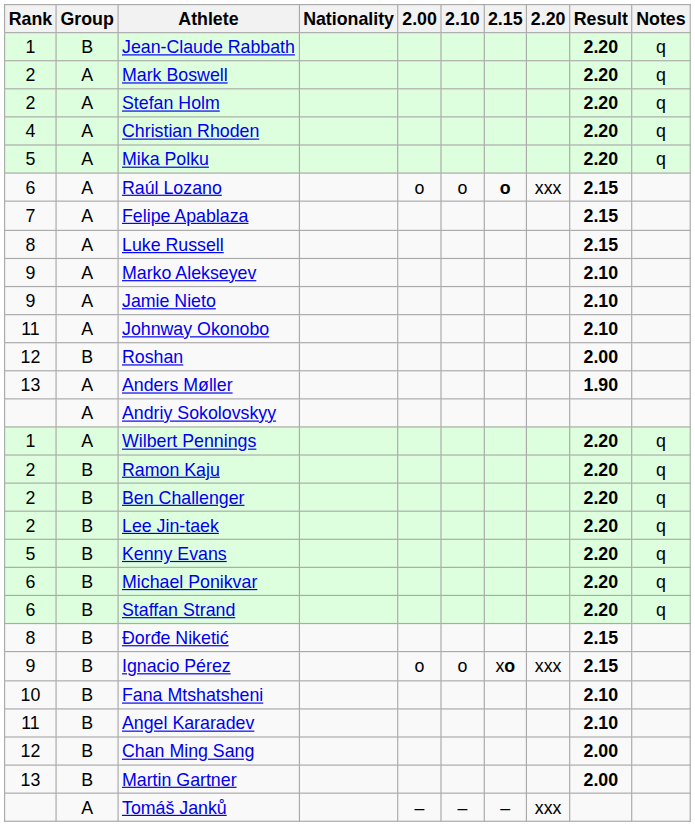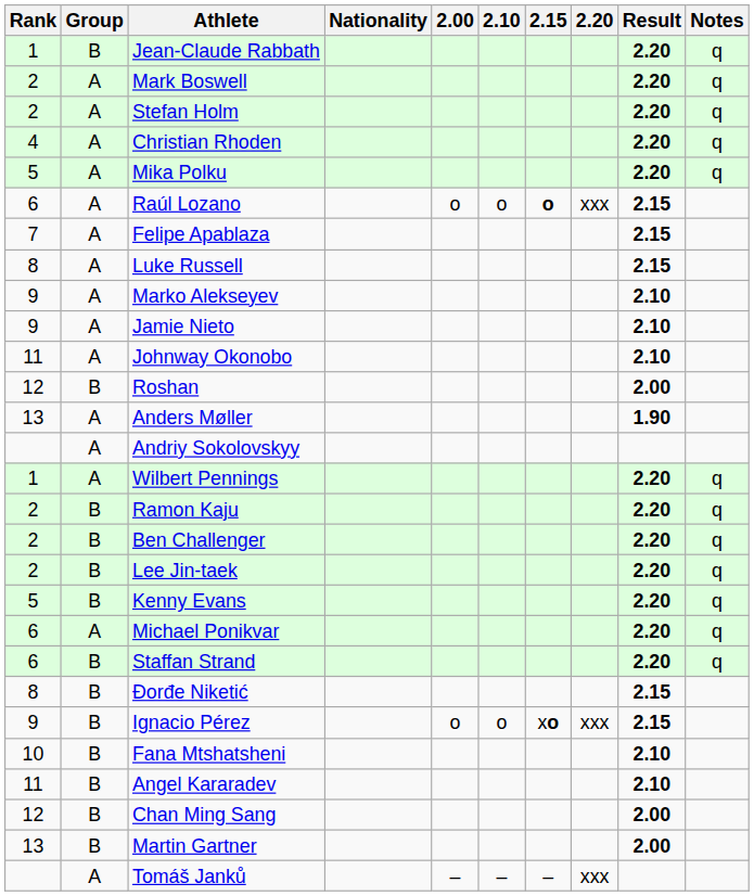Michael Ponikvar | Group: B -> A
